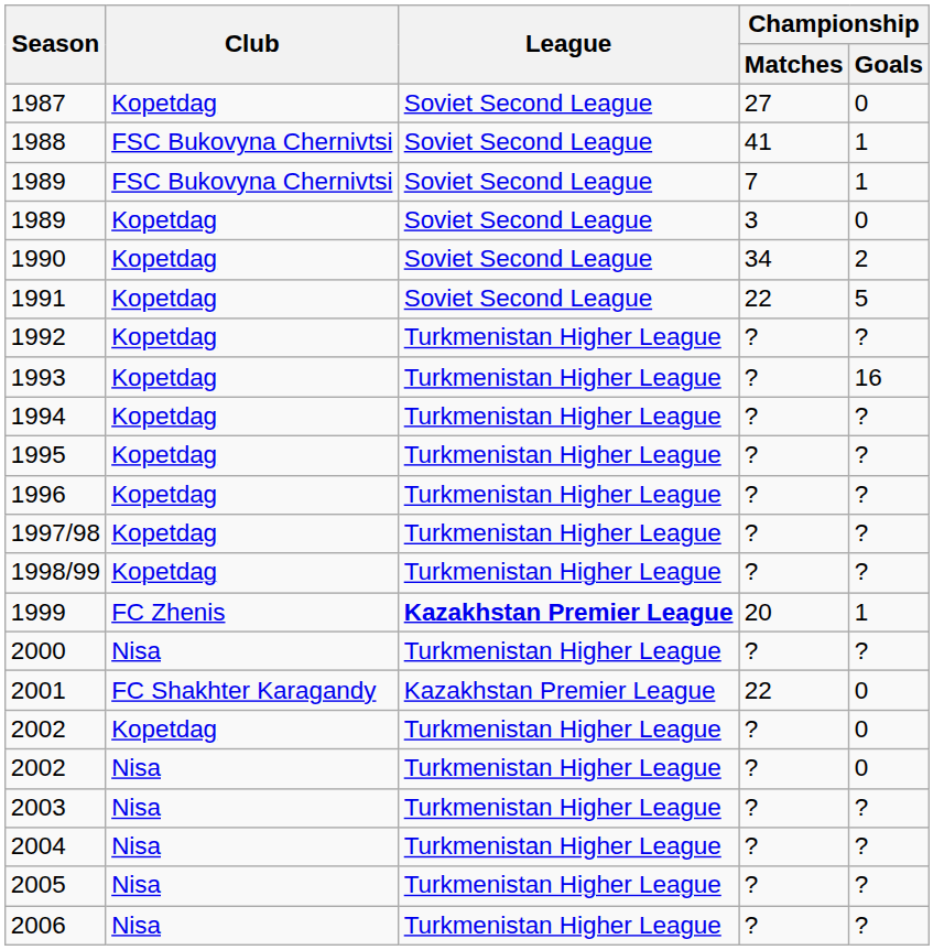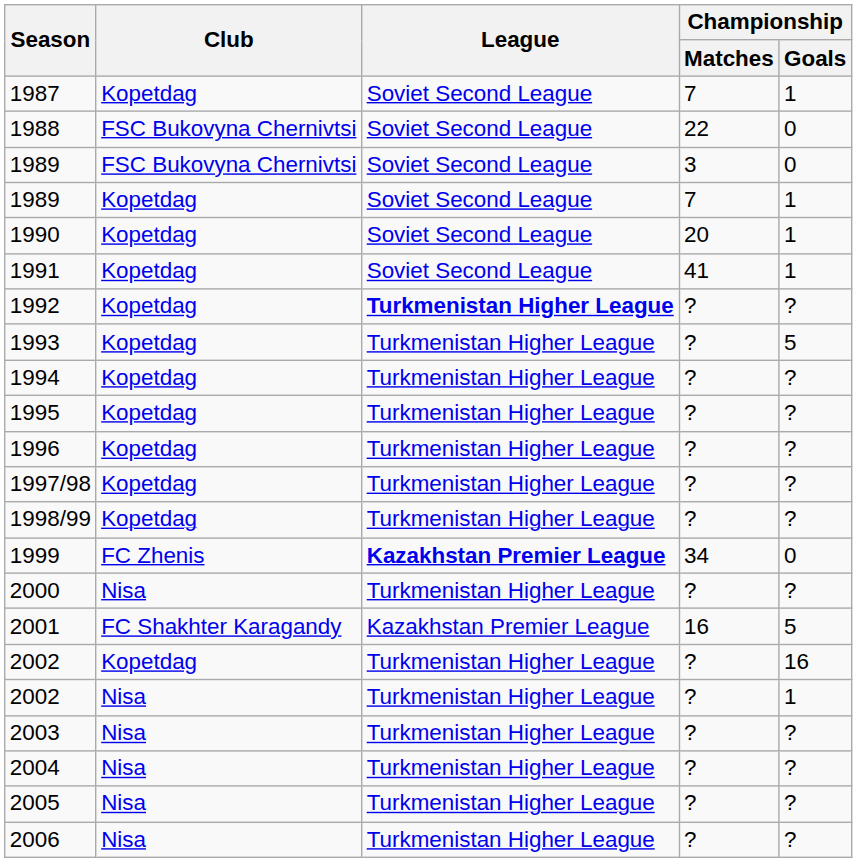1987 | Championship / Matches: 27 -> 7
1987 | Championship / Goals: 0 -> 1
1988 | Championship / Matches: 41 -> 22
1988 | Championship / Goals: 1 -> 0
1989 / FSC Bukovyna Chernivtsi | Championship / Matches: 7 -> 3
1989 / FSC Bukovyna Chernivtsi | Championship / Goals: 1 -> 0
1989 / Kopetdag | Championship / Matches: 3 -> 7
1989 / Kopetdag | Championship / Goals: 0 -> 1
1990 | Championship / Matches: 34 -> 20
1990 | Championship / Goals: 2 -> 1
1991 | Championship / Matches: 22 -> 41
1991 | Championship / Goals: 5 -> 1
1992 | League: normal -> bold
1993 | Championship / Goals: 16 -> 5
1999 | Championship / Matches: 20 -> 34
1999 | Championship / Goals: 1 -> 0
2001 | Championship / Matches: 22 -> 16
2001 | Championship / Goals: 0 -> 5
2002 / Kopetdag | Championship / Goals: 0 -> 16
2002 / Nisa | Championship / Goals: 0 -> 1
